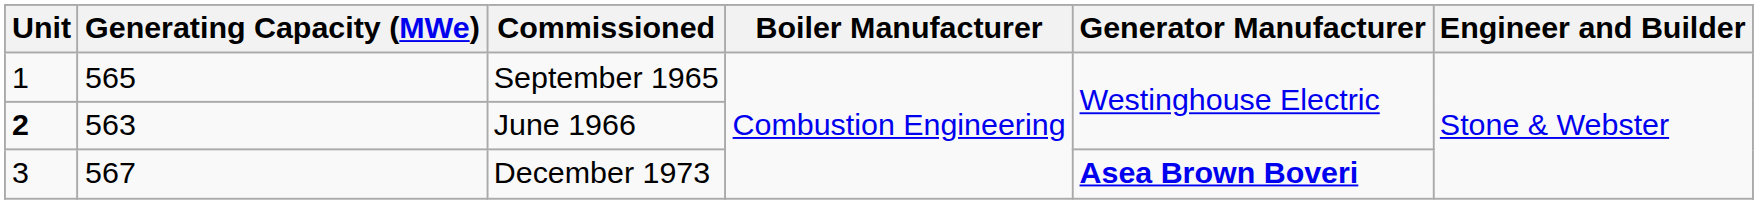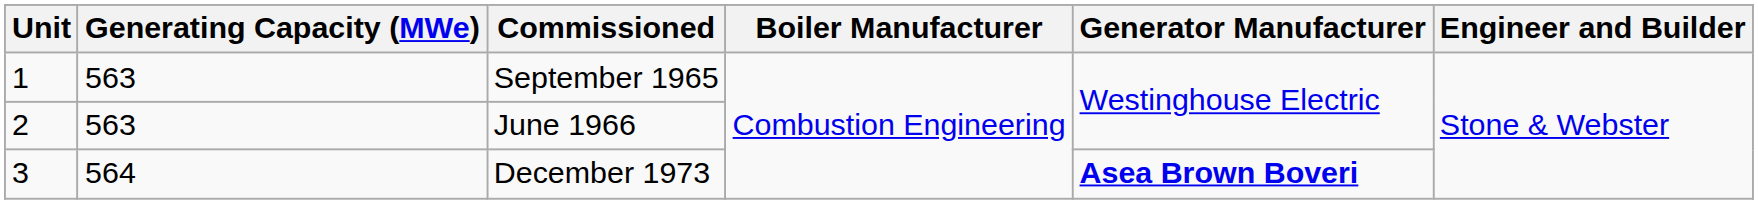September 1965 | Generating Capacity (MWe): 565 -> 563
June 1966 | Unit: bold -> normal
December 1973 | Generating Capacity (MWe): 567 -> 564
